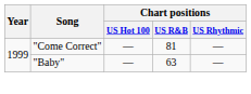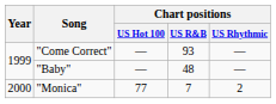"Come Correct" | Chart positions / US R&B: 81 -> 93
"Baby" | Chart positions / US R&B: 63 -> 48
+ row: 2000 | "Monica" | 77 | 7 | 2
